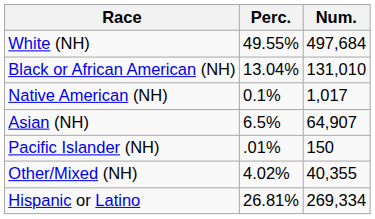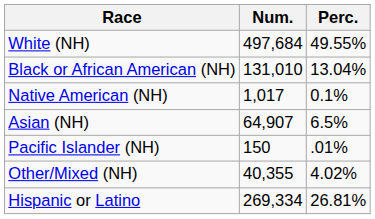columns swapped: Num. <-> Perc.
